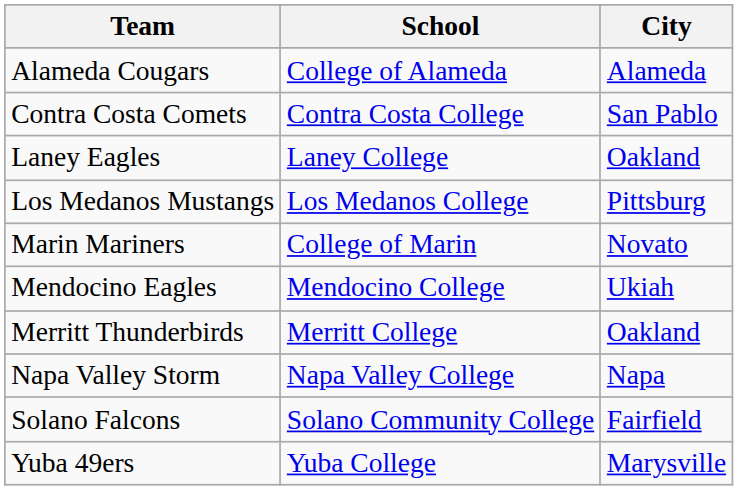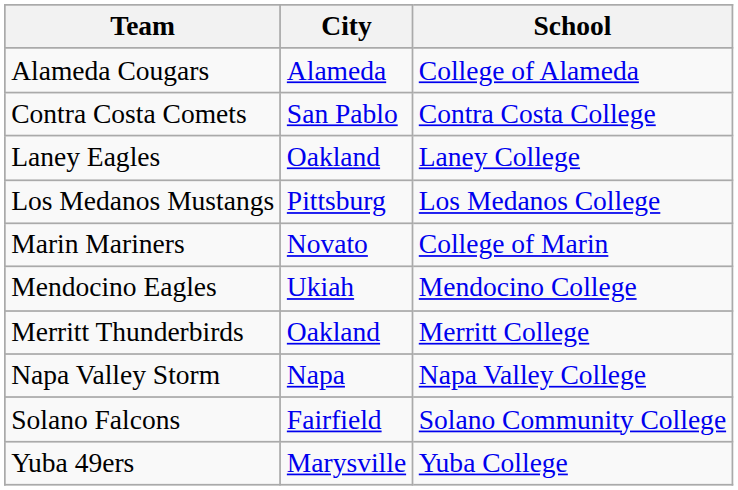columns swapped: School <-> City
